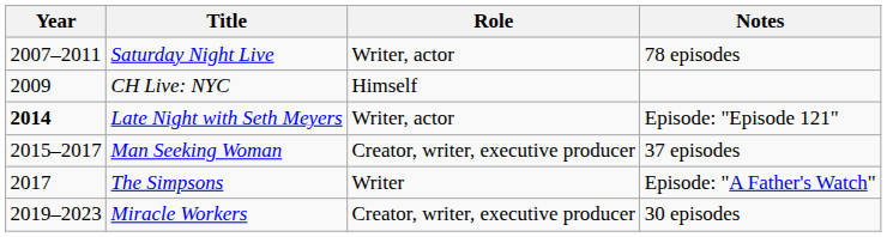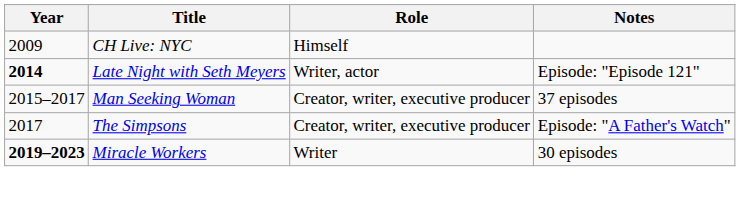- row: 2007–2011 | Saturday Night Live | Writer, actor | 78 episodes
The Simpsons | Role: Writer -> Creator, writer, executive producer
Miracle Workers | Year: normal -> bold
Miracle Workers | Role: Creator, writer, executive producer -> Writer
